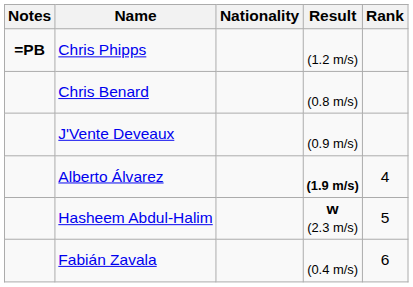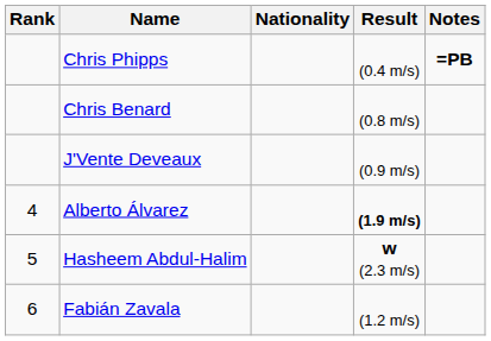columns swapped: Rank <-> Notes
Chris Phipps | Result: (1.2 m/s) -> (0.4 m/s)
Fabián Zavala | Result: (0.4 m/s) -> (1.2 m/s)
